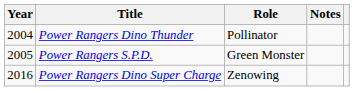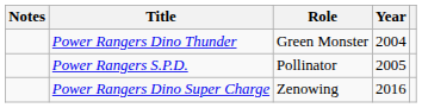columns swapped: Year <-> Notes
Power Rangers Dino Thunder | Role: Pollinator -> Green Monster
Power Rangers S.P.D. | Role: Green Monster -> Pollinator
